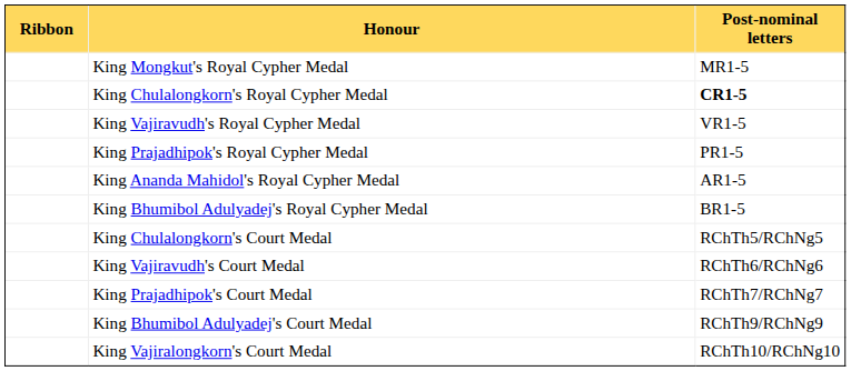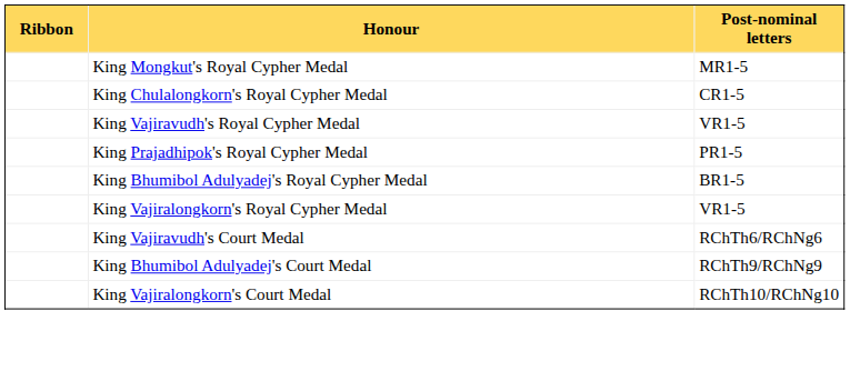King Chulalongkorn's Royal Cypher Medal | Post-nominal letters: bold -> normal
- row: King Ananda Mahidol's Royal Cypher Medal | AR1-5
+ row: King Vajiralongkorn's Royal Cypher Medal | VR1-5
- row: King Chulalongkorn's Court Medal | RChTh5/RChNg5
- row: King Prajadhipok's Court Medal | RChTh7/RChNg7
